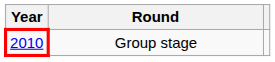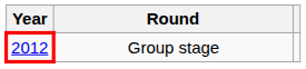Group stage | Year: 2010 -> 2012
